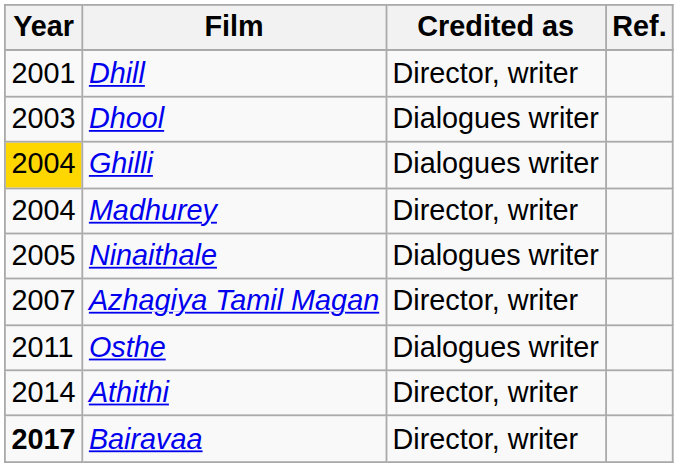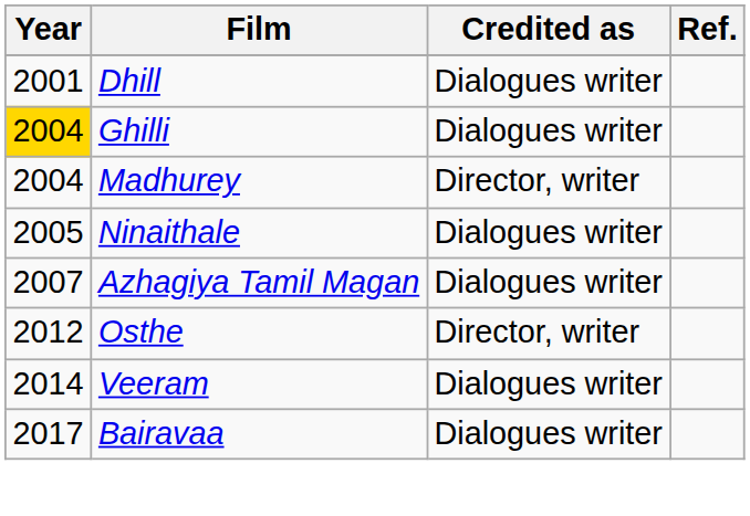Dhill | Credited as: Director, writer -> Dialogues writer
- row: 2003 | Dhool | Dialogues writer
Azhagiya Tamil Magan | Credited as: Director, writer -> Dialogues writer
Osthe | Year: 2011 -> 2012
Osthe | Credited as: Dialogues writer -> Director, writer
+ row: 2014 | Veeram | Dialogues writer
- row: 2014 | Athithi | Director, writer
Bairavaa | Year: bold -> normal
Bairavaa | Credited as: Director, writer -> Dialogues writer
